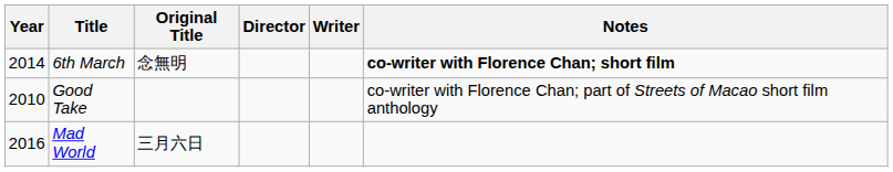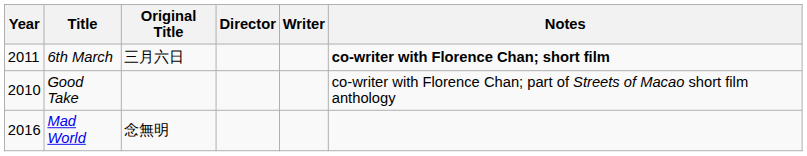6th March | Year: 2014 -> 2011
6th March | Original Title: 念無明 -> 三月六日
Mad World | Original Title: 三月六日 -> 念無明
